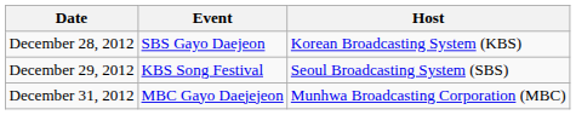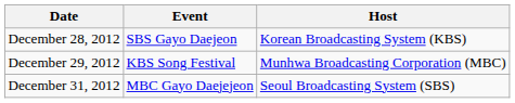December 29, 2012 | Host: Seoul Broadcasting System (SBS) -> Munhwa Broadcasting Corporation (MBC)
December 31, 2012 | Host: Munhwa Broadcasting Corporation (MBC) -> Seoul Broadcasting System (SBS)
